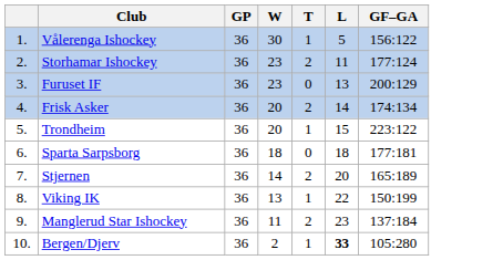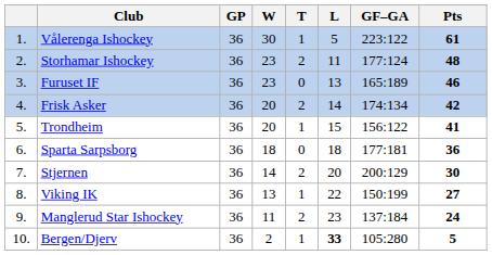+ column: Pts | 61 | 48 | 46 | 42 | 41 | 36 | 30 | 27 | 24 | 5
Vålerenga Ishockey | GF–GA: 156:122 -> 223:122
Furuset IF | GF–GA: 200:129 -> 165:189
Trondheim | GF–GA: 223:122 -> 156:122
Stjernen | GF–GA: 165:189 -> 200:129
